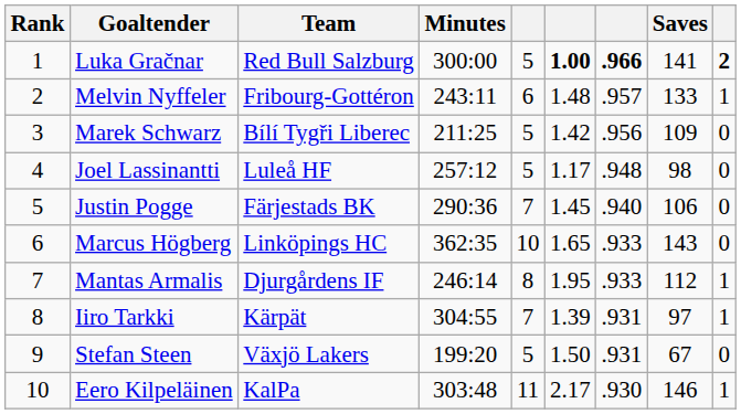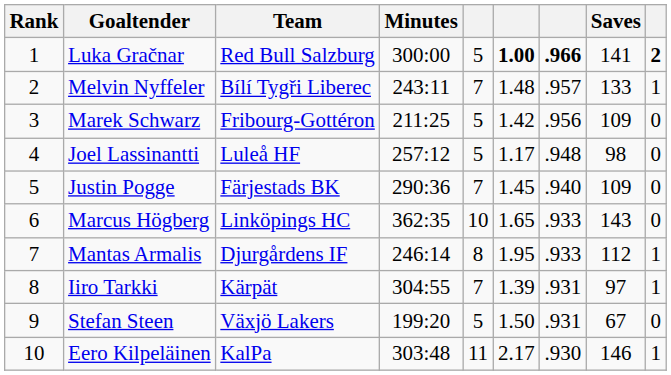Melvin Nyffeler | Team: Fribourg-Gottéron -> Bílí Tygři Liberec
Melvin Nyffeler | column 5: 6 -> 7
Marek Schwarz | Team: Bílí Tygři Liberec -> Fribourg-Gottéron
Justin Pogge | Saves: 106 -> 109
